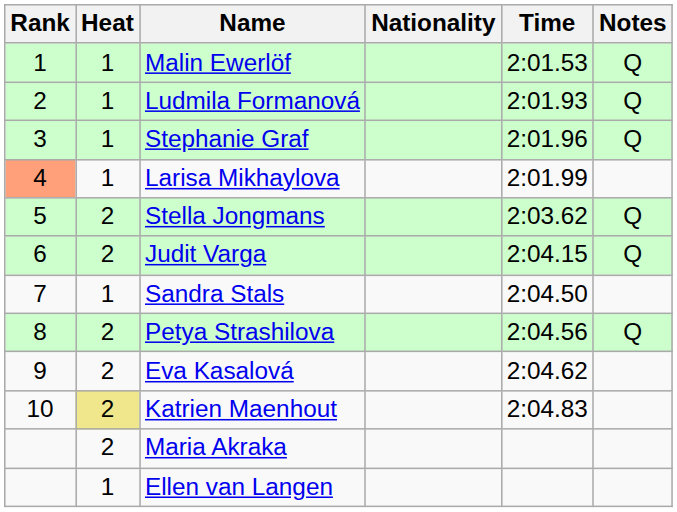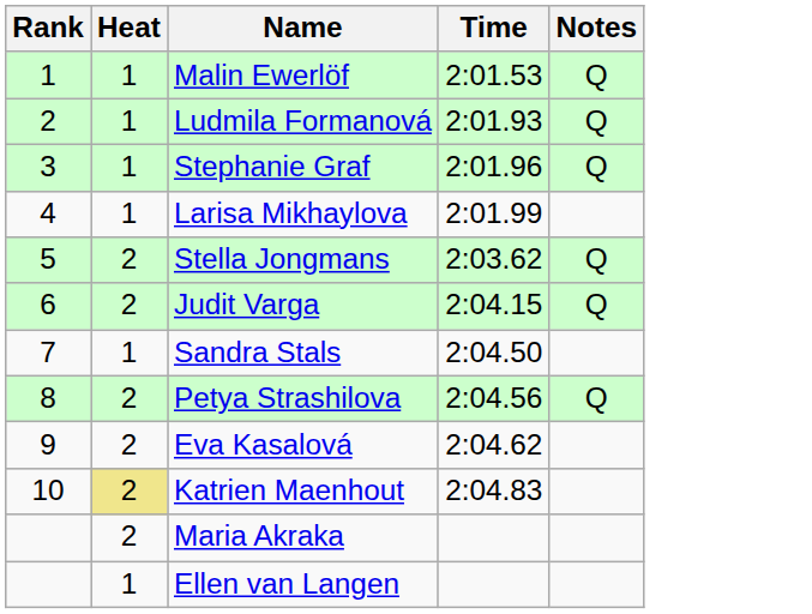- column: Nationality
Larisa Mikhaylova | Rank: lightsalmon background -> no background
